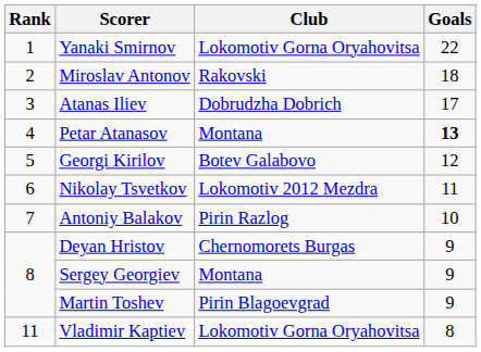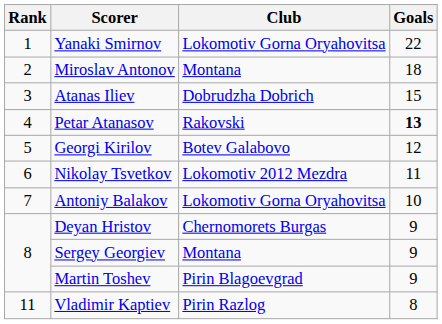Miroslav Antonov | Club: Rakovski -> Montana
Atanas Iliev | Goals: 17 -> 15
Petar Atanasov | Club: Montana -> Rakovski
Antoniy Balakov | Club: Pirin Razlog -> Lokomotiv Gorna Oryahovitsa
Vladimir Kaptiev | Club: Lokomotiv Gorna Oryahovitsa -> Pirin Razlog
